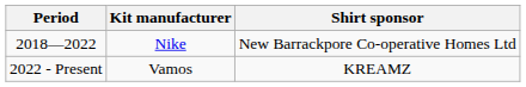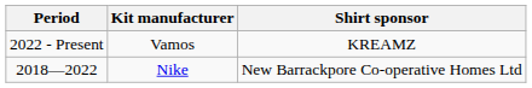rows swapped: 2018—2022 <-> 2022 - Present
